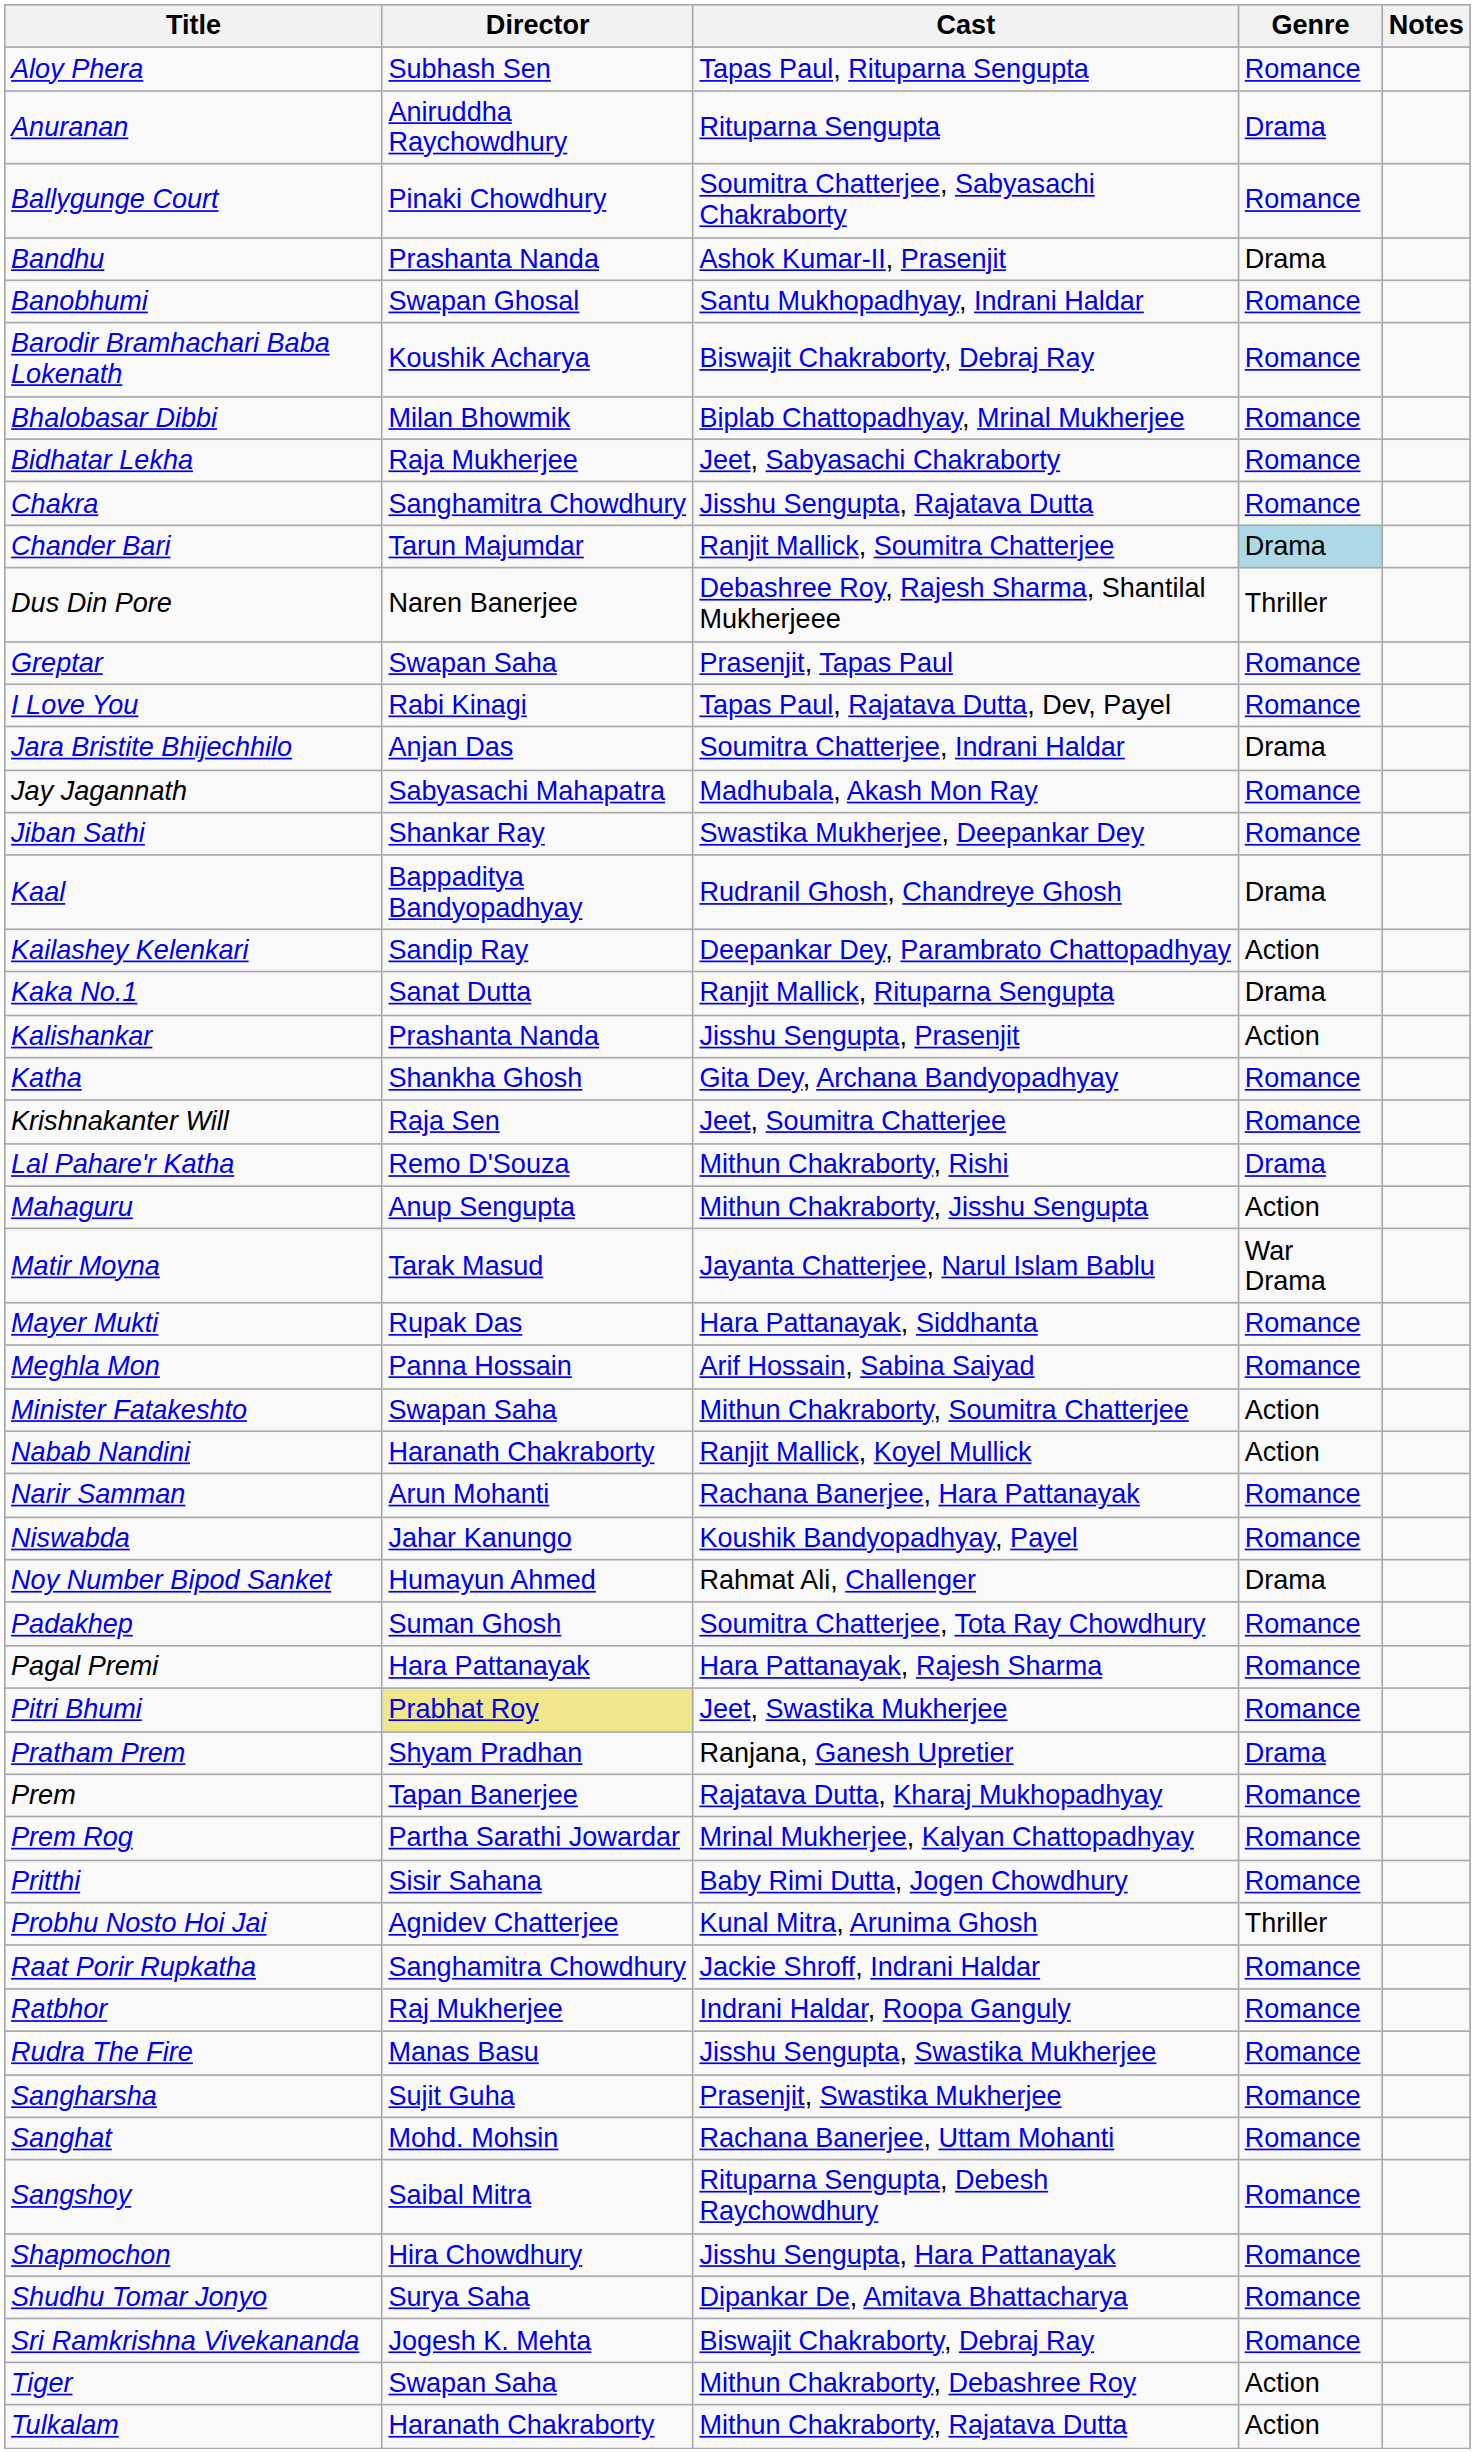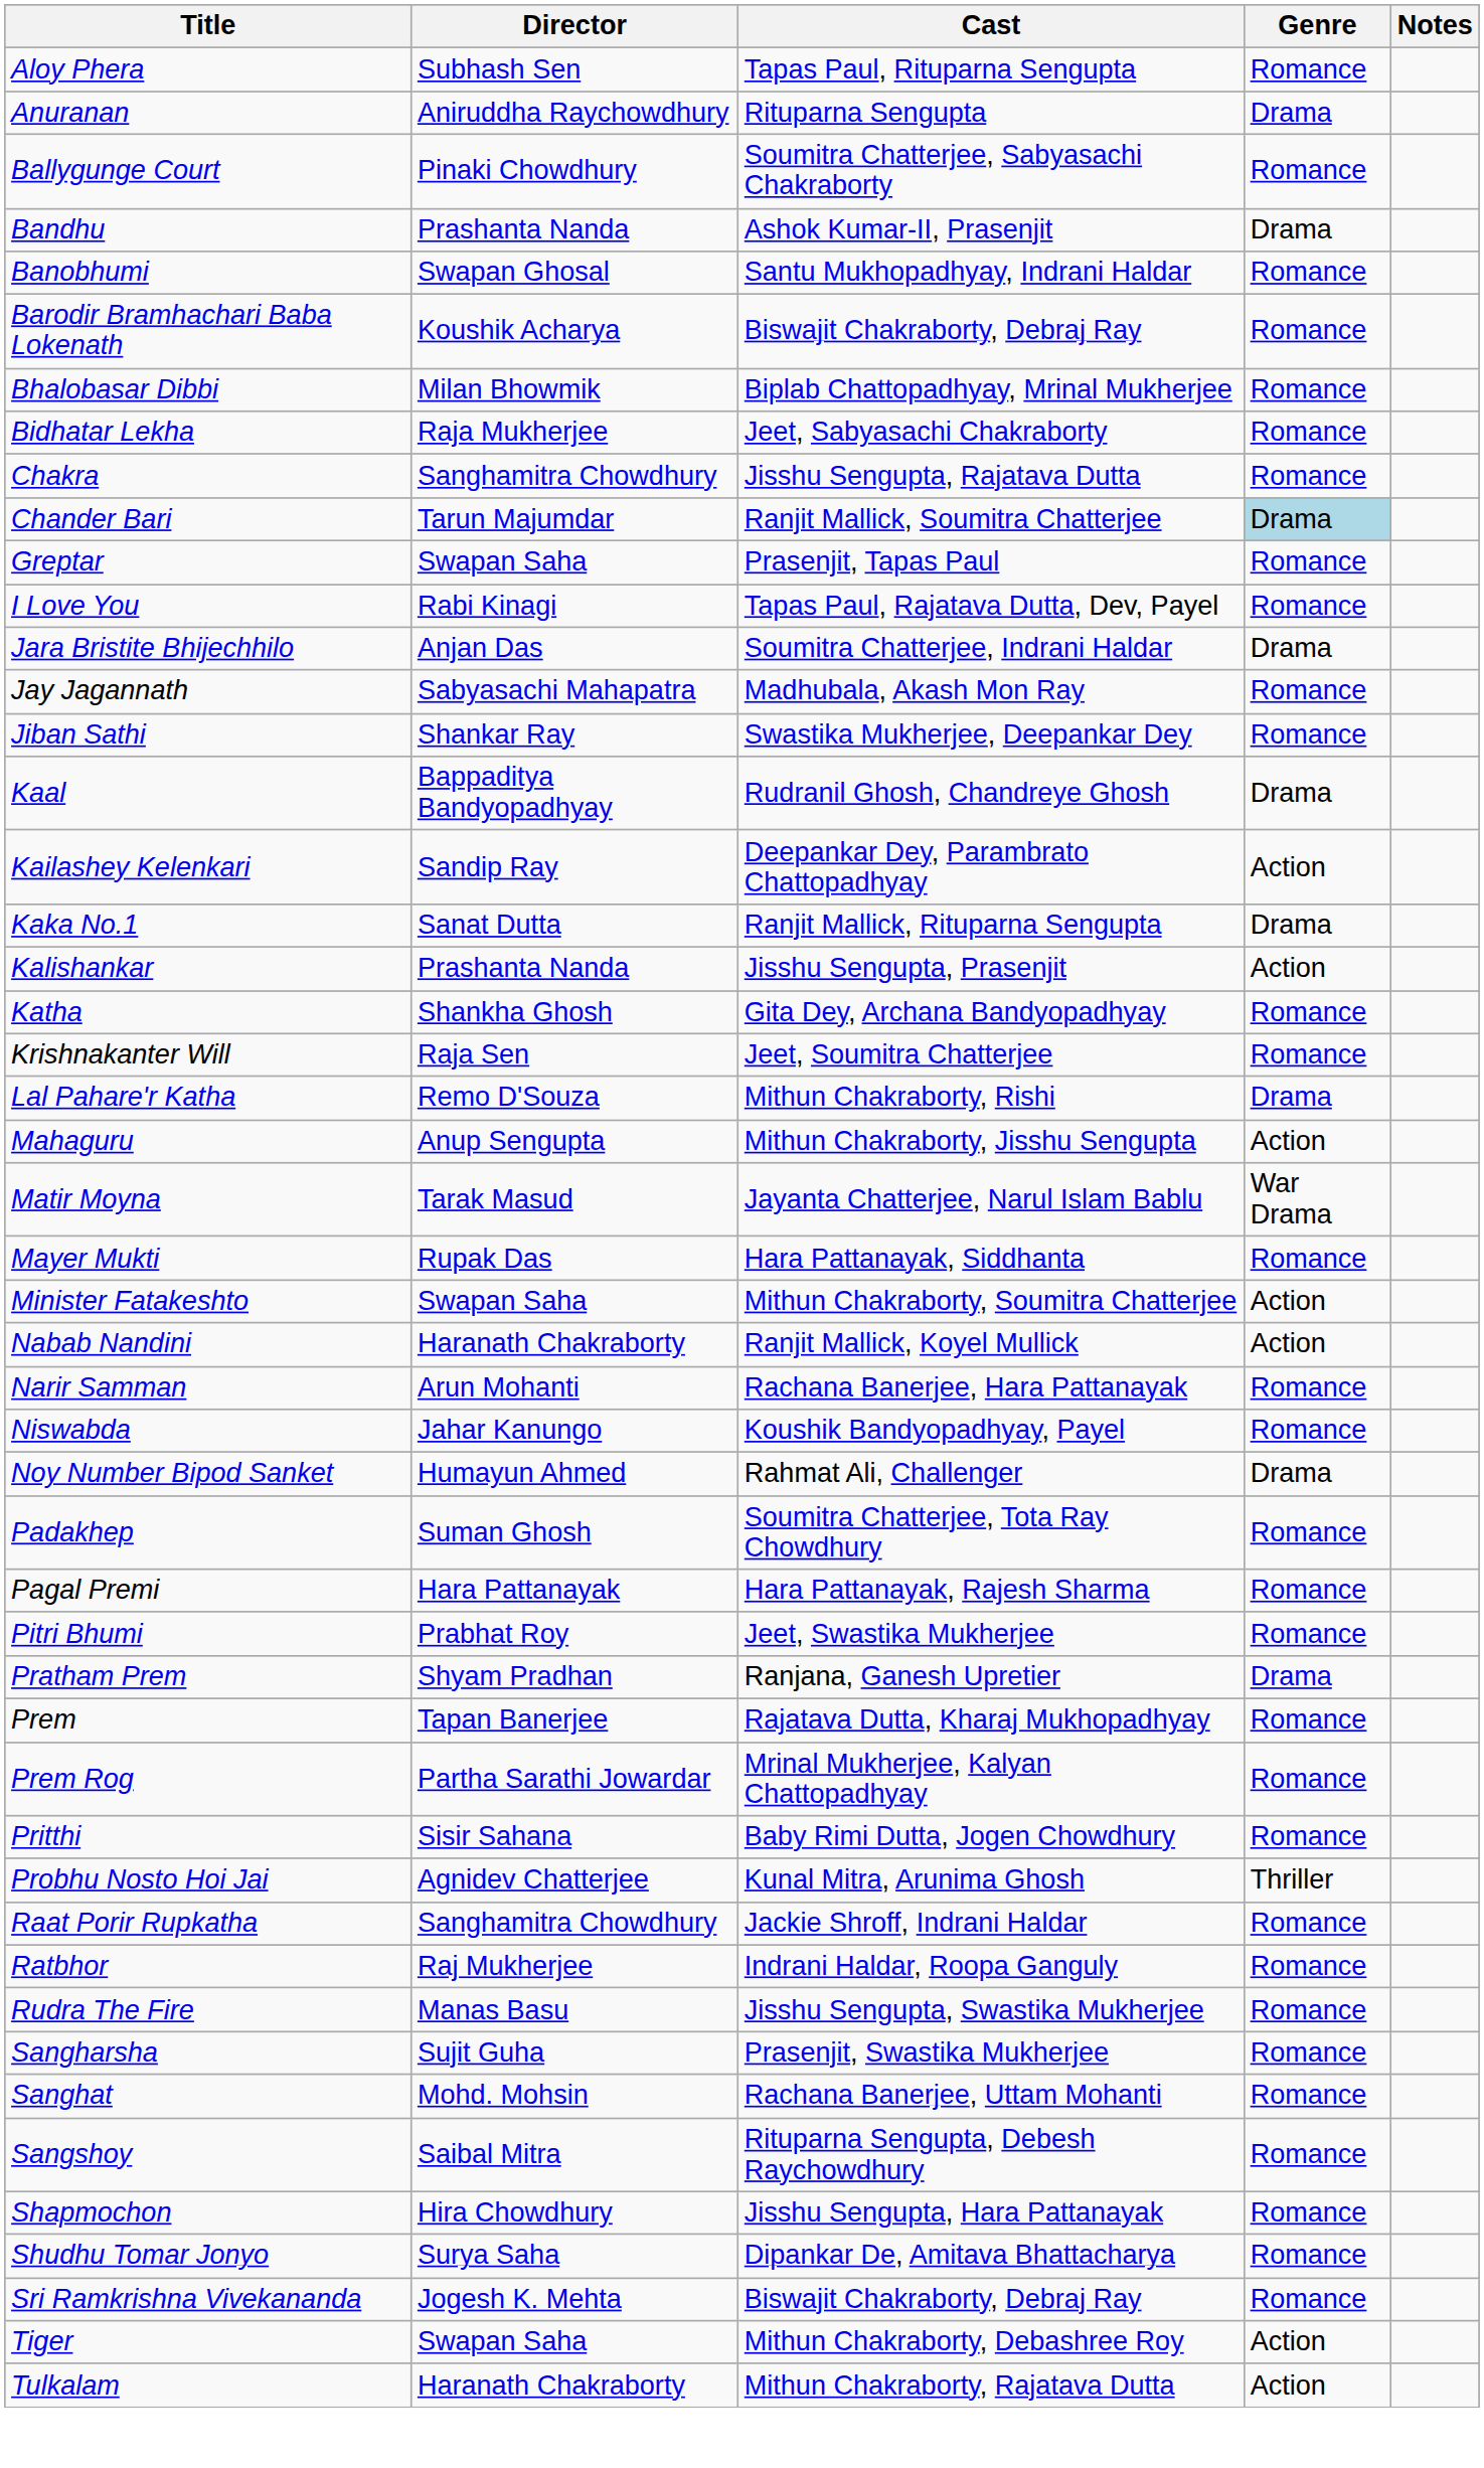- row: Dus Din Pore | Naren Banerjee | Debashree Roy, Rajesh Sharma, Shantilal Mukherjeee | Thriller
- row: Meghla Mon | Panna Hossain | Arif Hossain, Sabina Saiyad | Romance
Pitri Bhumi | Director: khaki background -> no background
